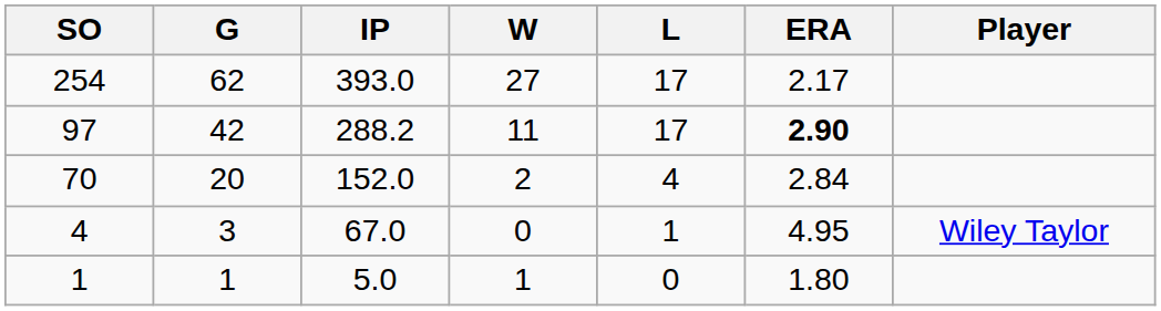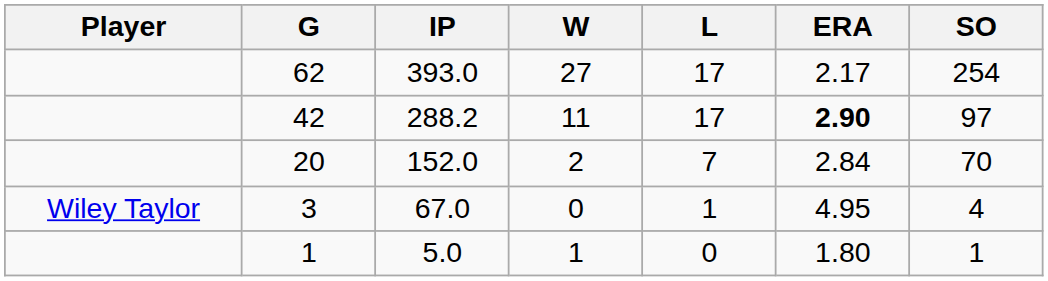columns swapped: Player <-> SO
20 | L: 4 -> 7
